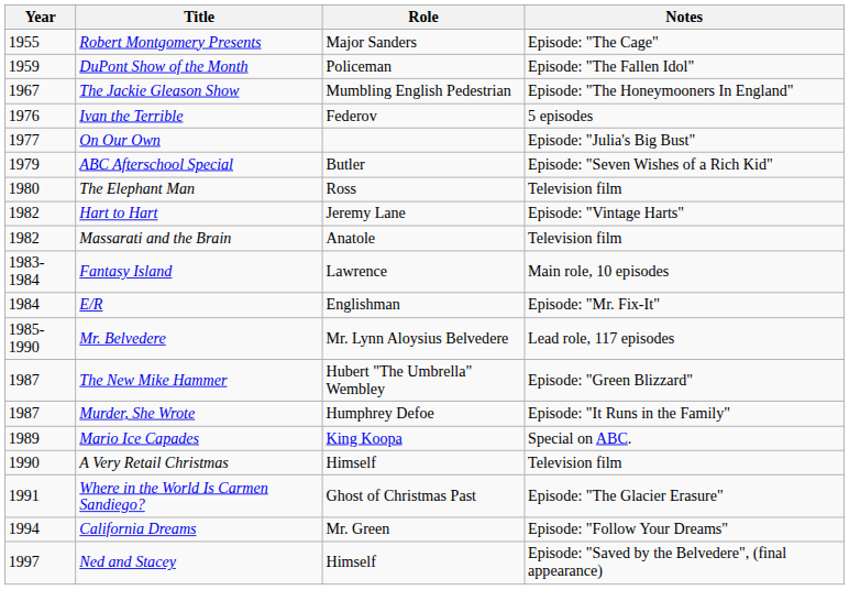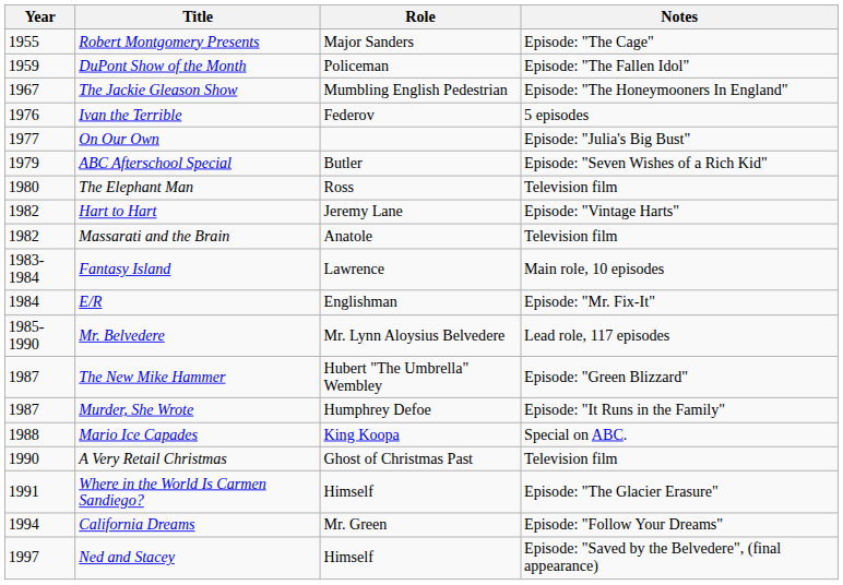Mario Ice Capades | Year: 1989 -> 1988
A Very Retail Christmas | Role: Himself -> Ghost of Christmas Past
Where in the World Is Carmen Sandiego? | Role: Ghost of Christmas Past -> Himself
